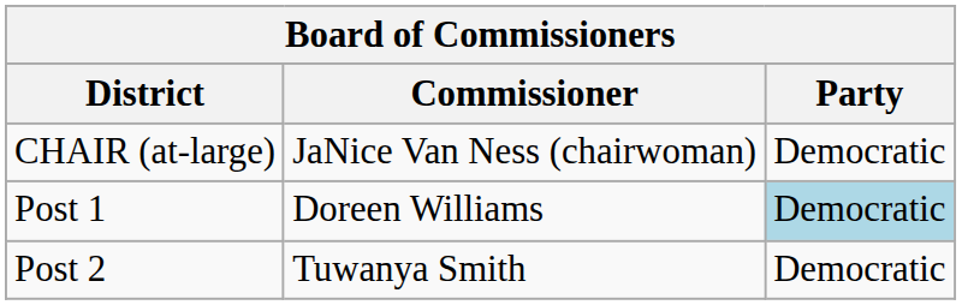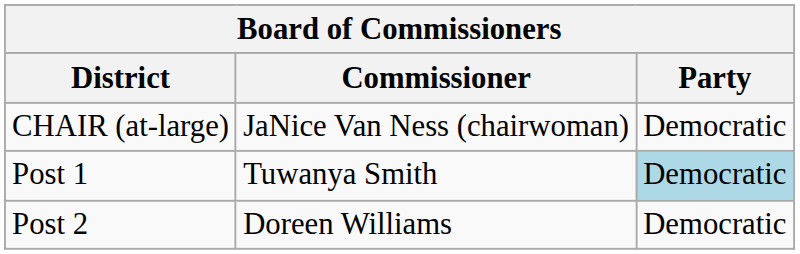Post 1 | Commissioner: Doreen Williams -> Tuwanya Smith
Post 2 | Commissioner: Tuwanya Smith -> Doreen Williams
